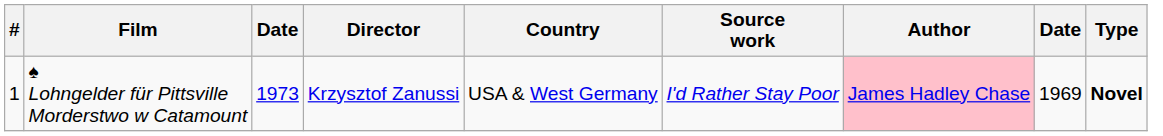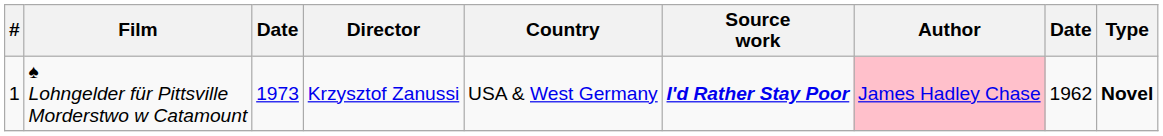♠ Lohngelder für Pittsville Morderstwo w Catamount | Source work: normal -> bold
♠ Lohngelder für Pittsville Morderstwo w Catamount | column 8: 1969 -> 1962
